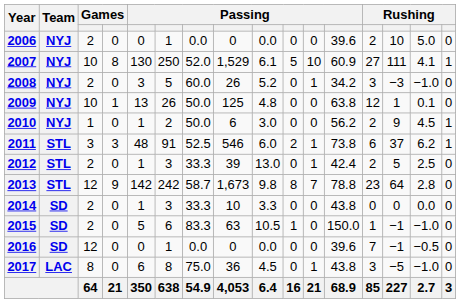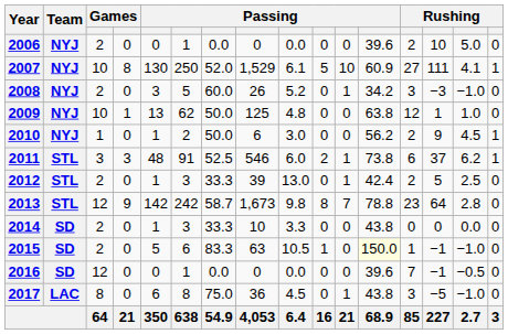2009 | column 6: 26 -> 62
2009 | column 15: 0.1 -> 1.0
2015 | column 12: no background -> lightyellow background
